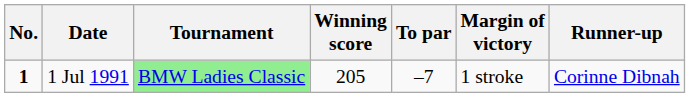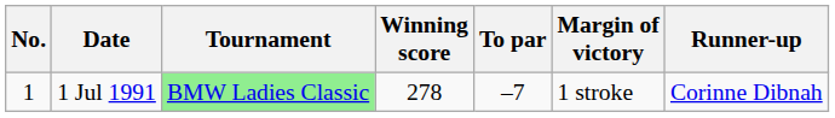1 Jul 1991 | No.: bold -> normal
1 Jul 1991 | Winning score: 205 -> 278
